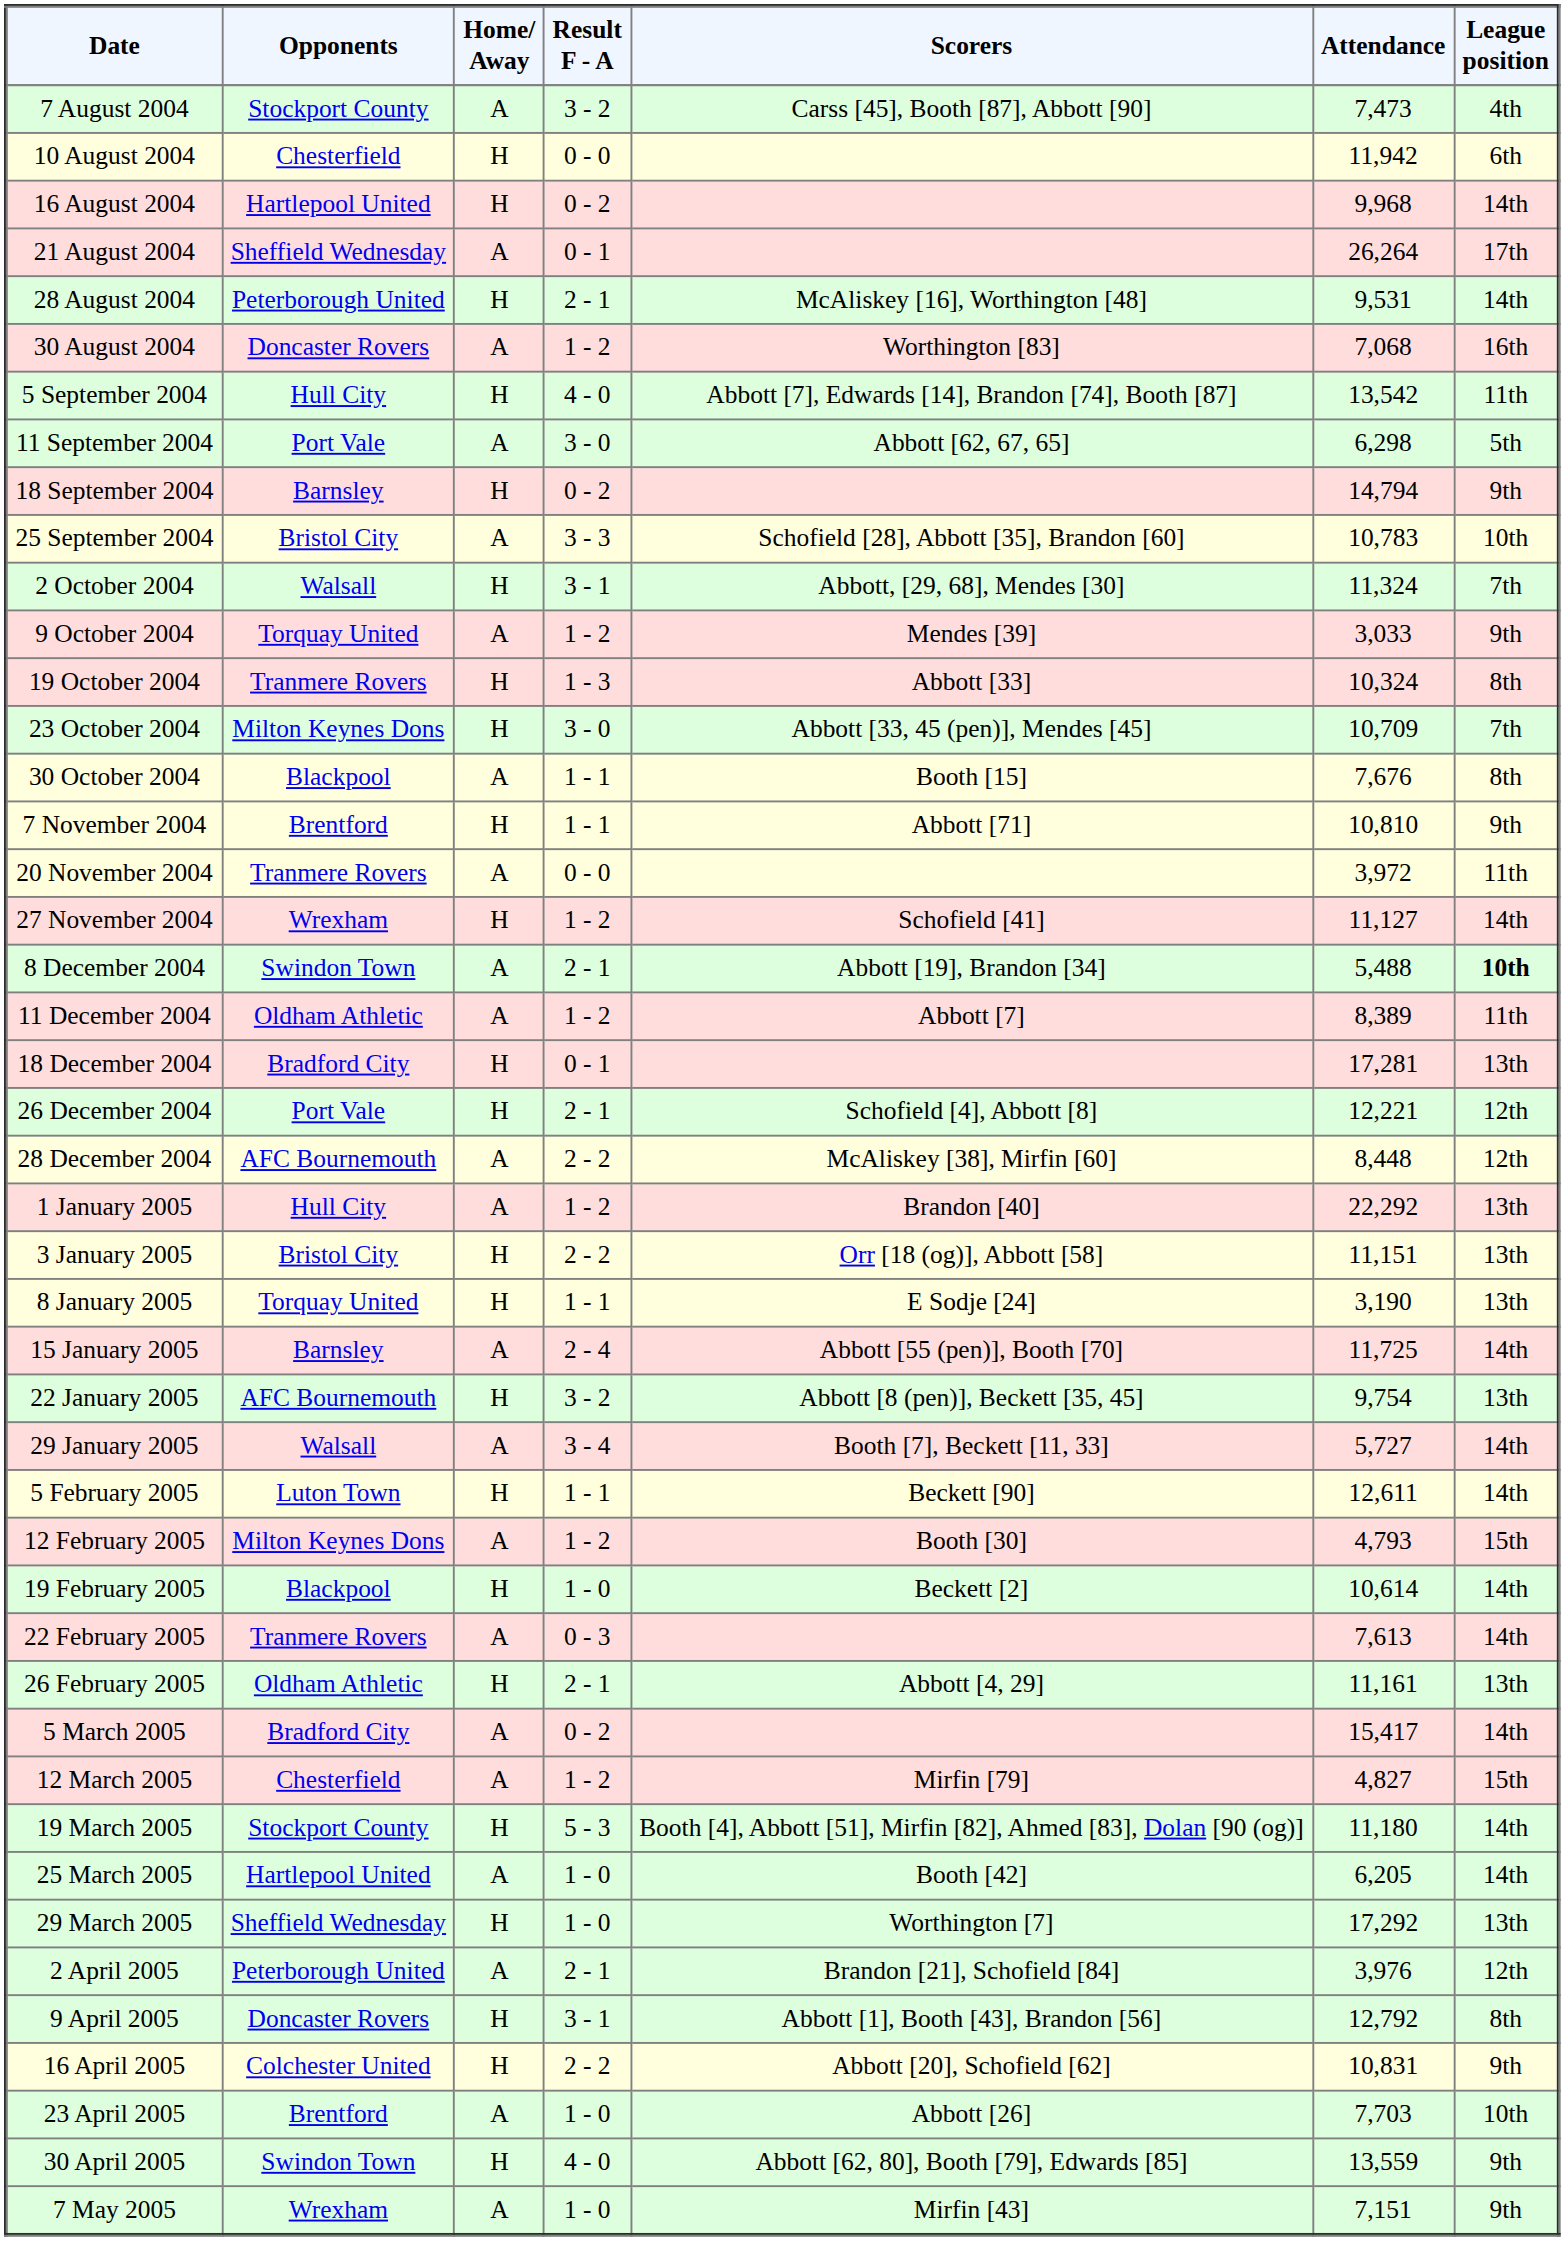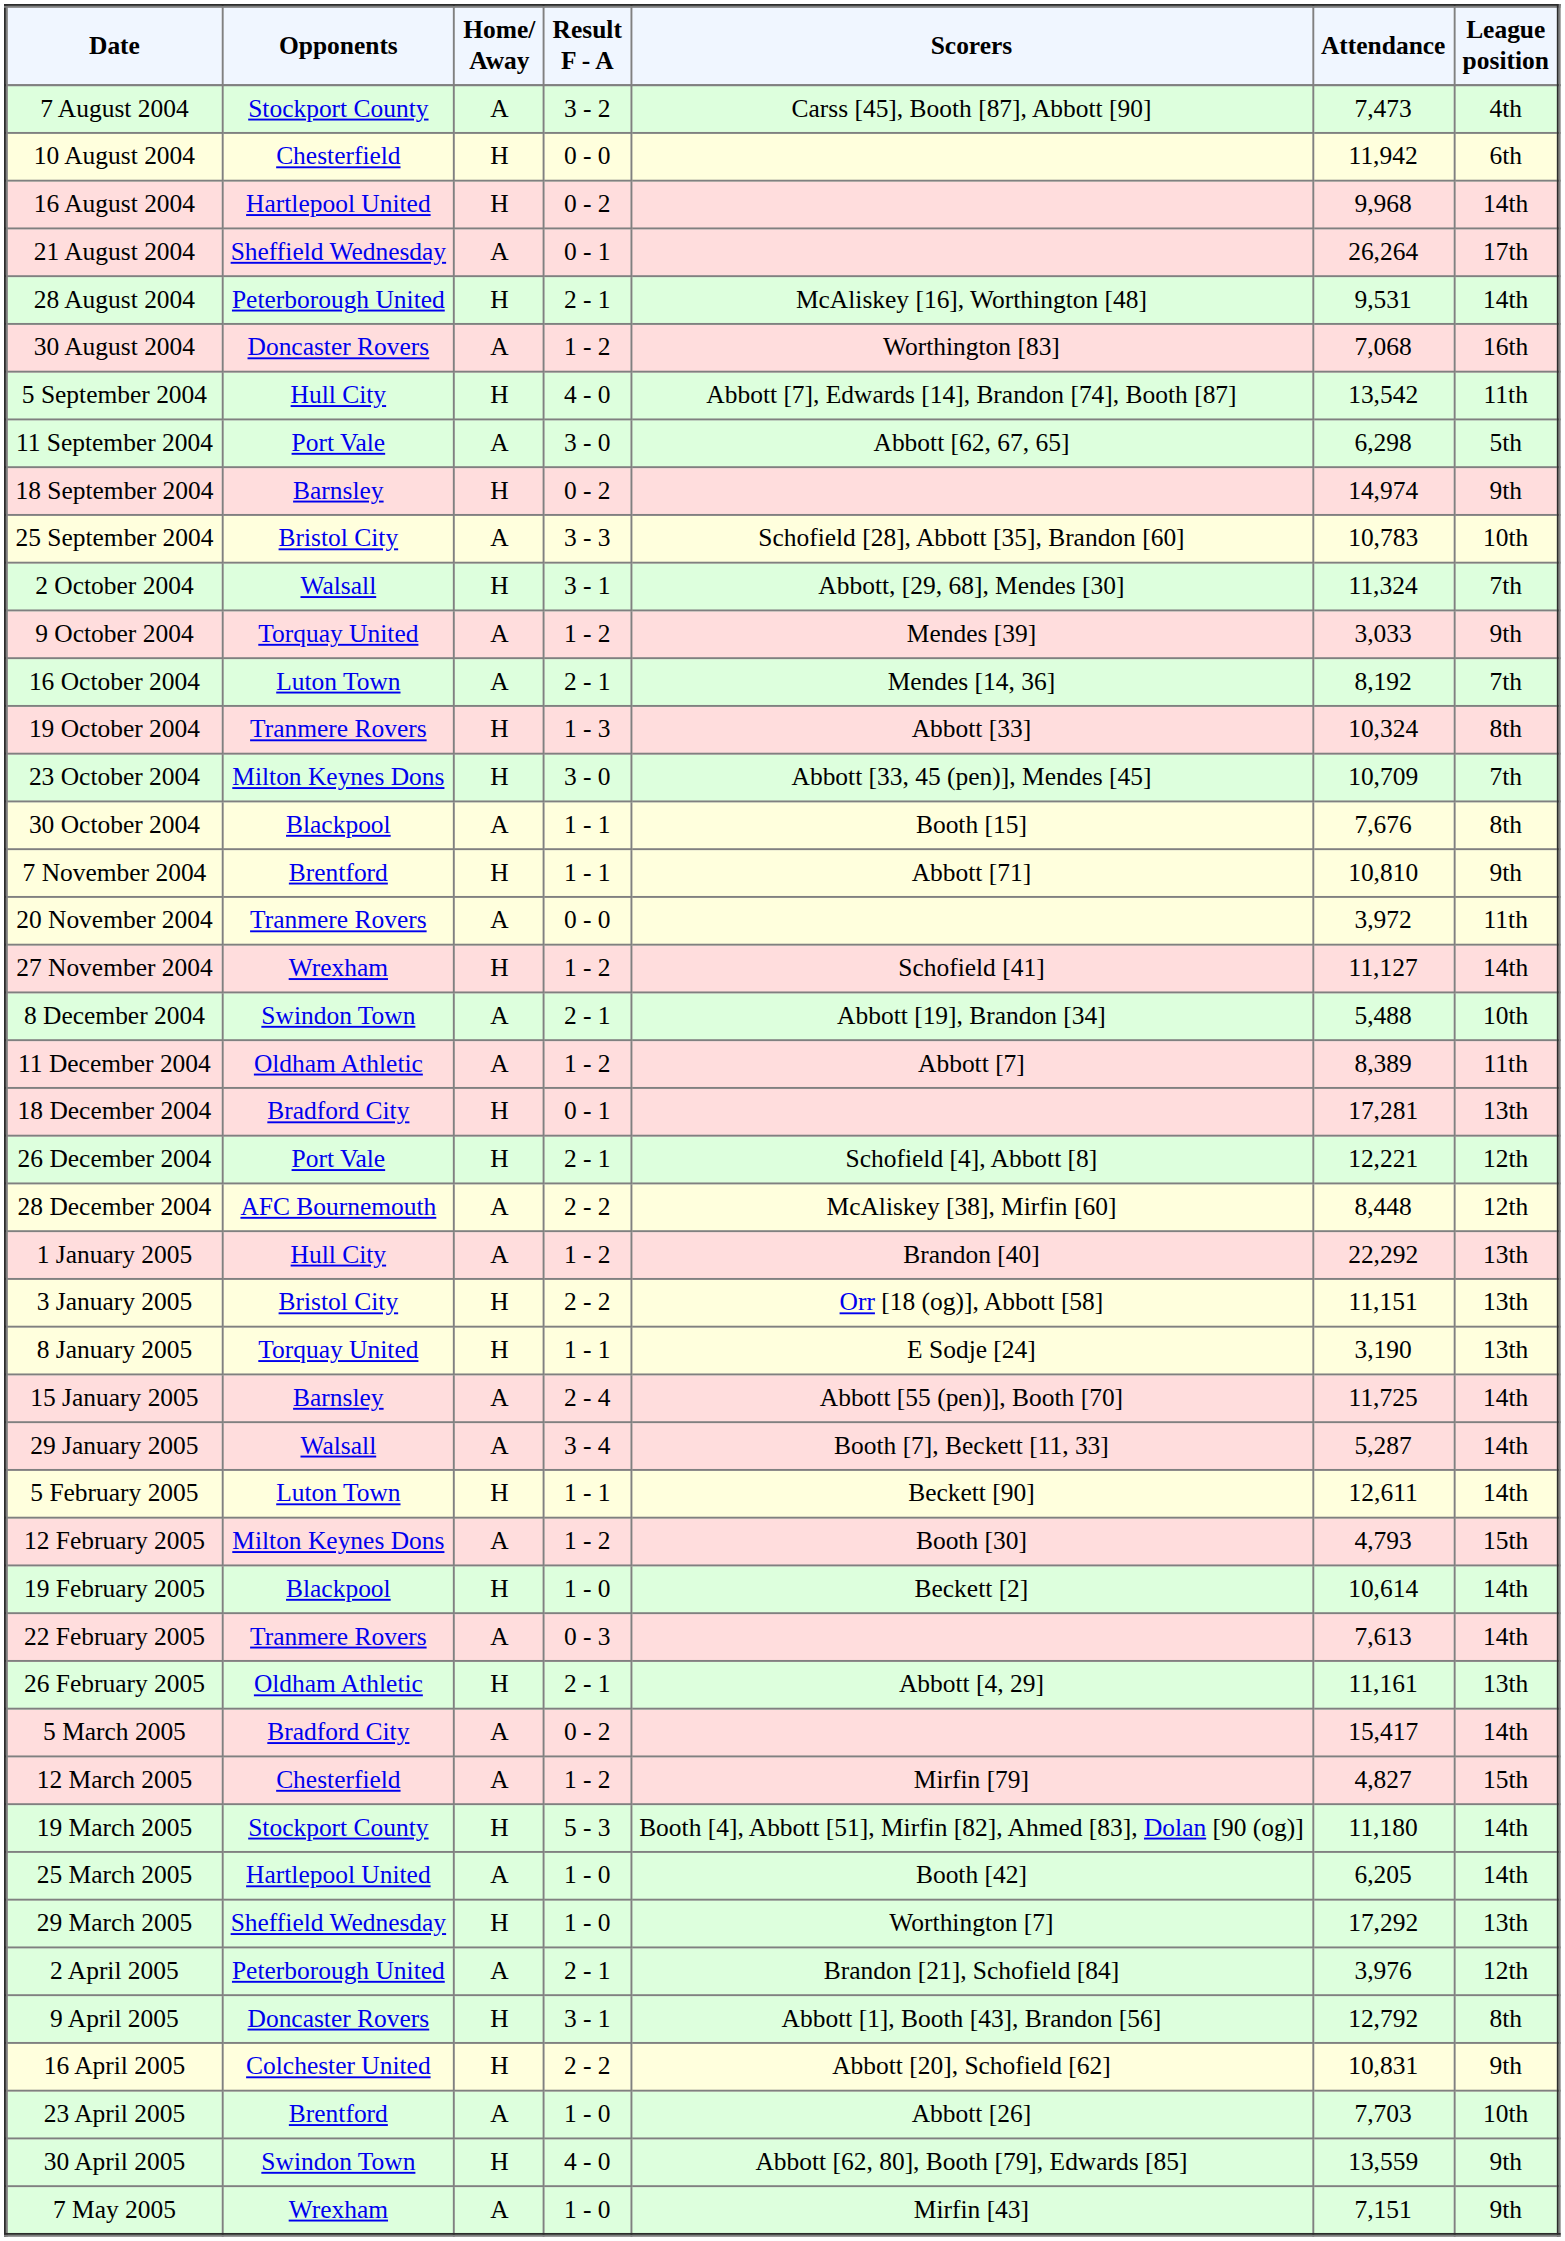18 September 2004 | Attendance: 14,794 -> 14,974
+ row: 16 October 2004 | Luton Town | A | 2 - 1 | Mendes [14, 36] | 8,192 | 7th
8 December 2004 | League position: bold -> normal
- row: 22 January 2005 | AFC Bournemouth | H | 3 - 2 | Abbott [8 (pen)], Beckett [35, 45] | 9,754 | 13th
29 January 2005 | Attendance: 5,727 -> 5,287
